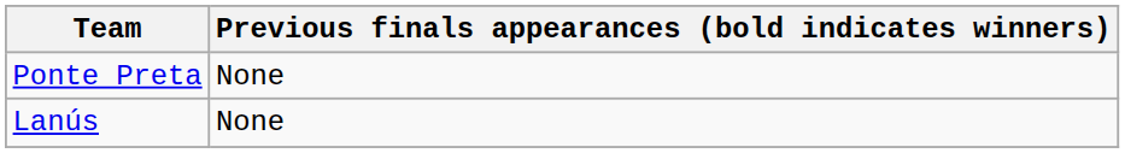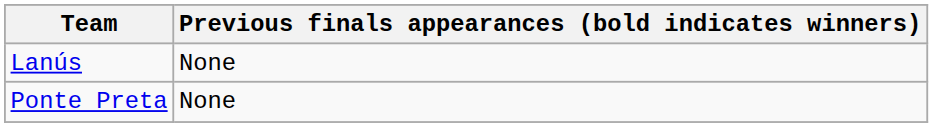rows swapped: Ponte Preta <-> Lanús
